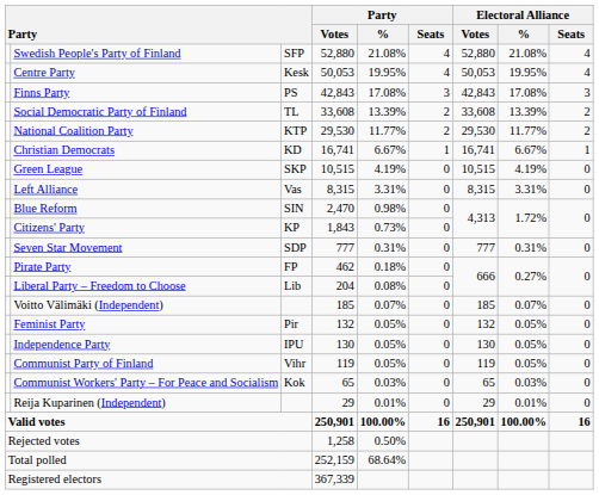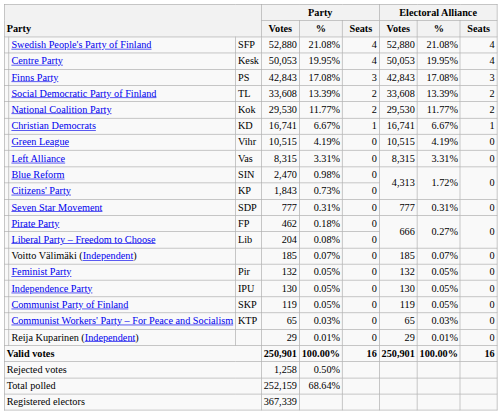National Coalition Party | column 3: KTP -> Kok
Green League | column 3: SKP -> Vihr
Communist Party of Finland | column 3: Vihr -> SKP
Communist Workers' Party – For Peace and Socialism | column 3: Kok -> KTP
